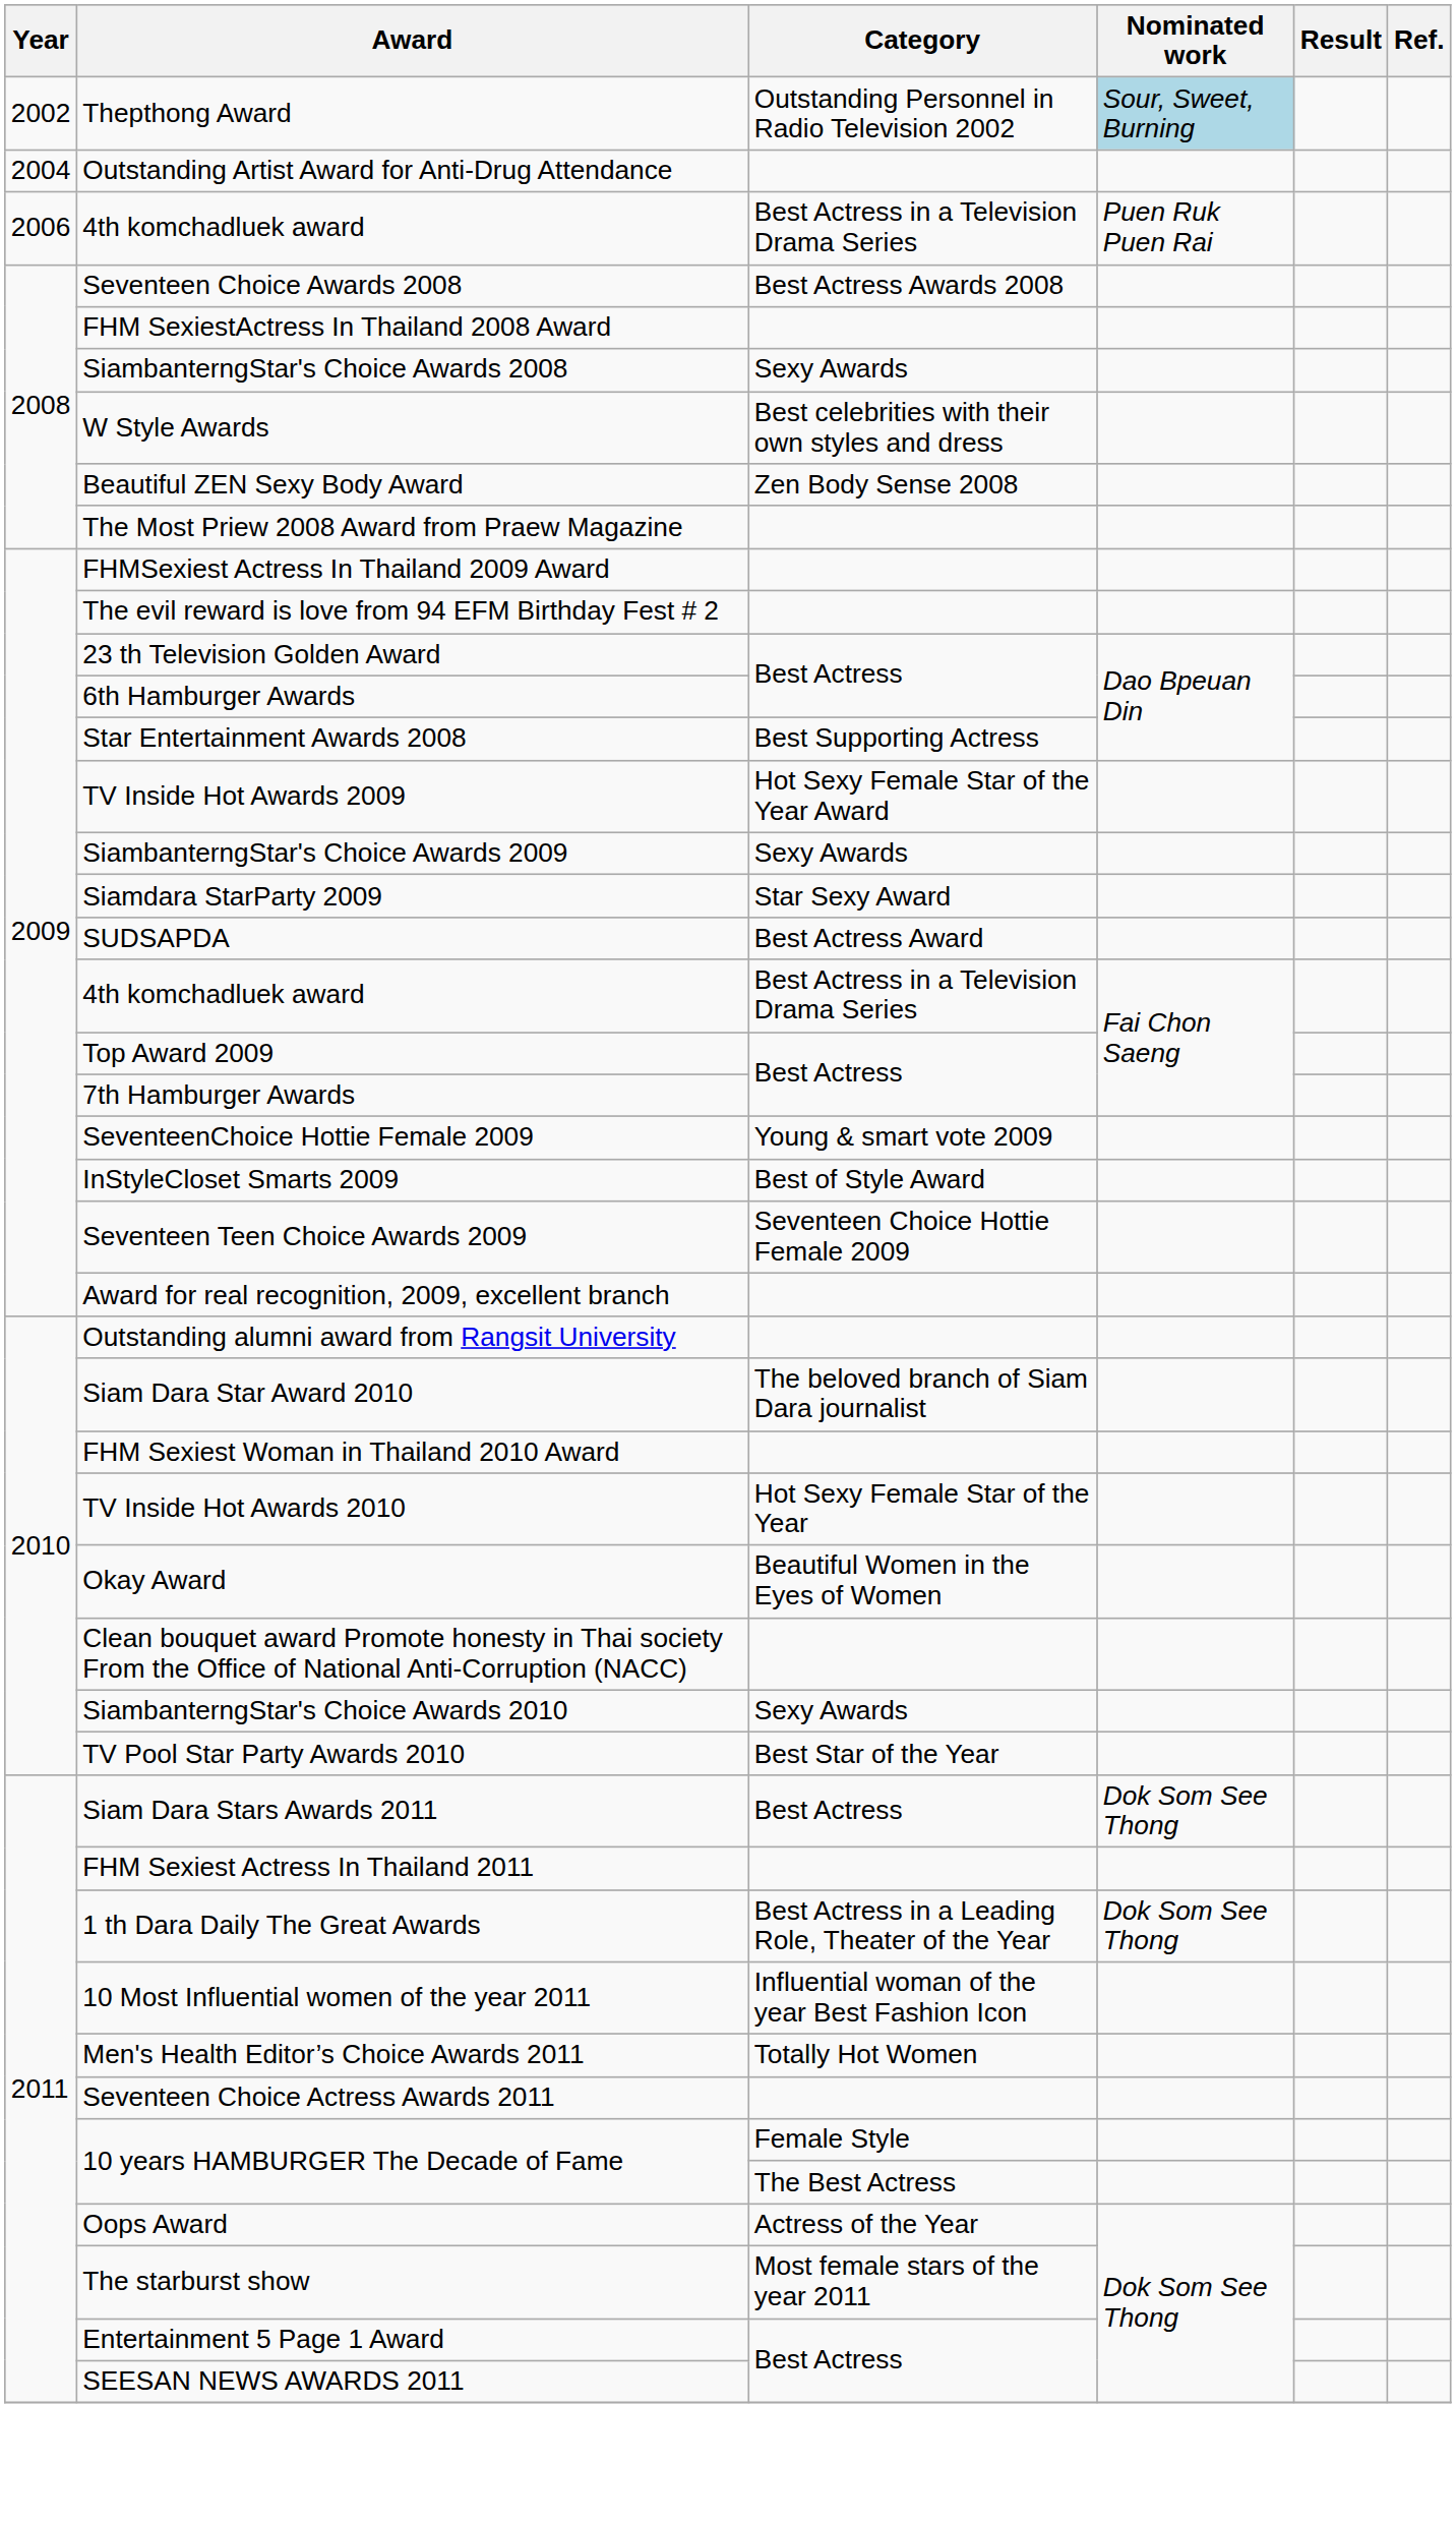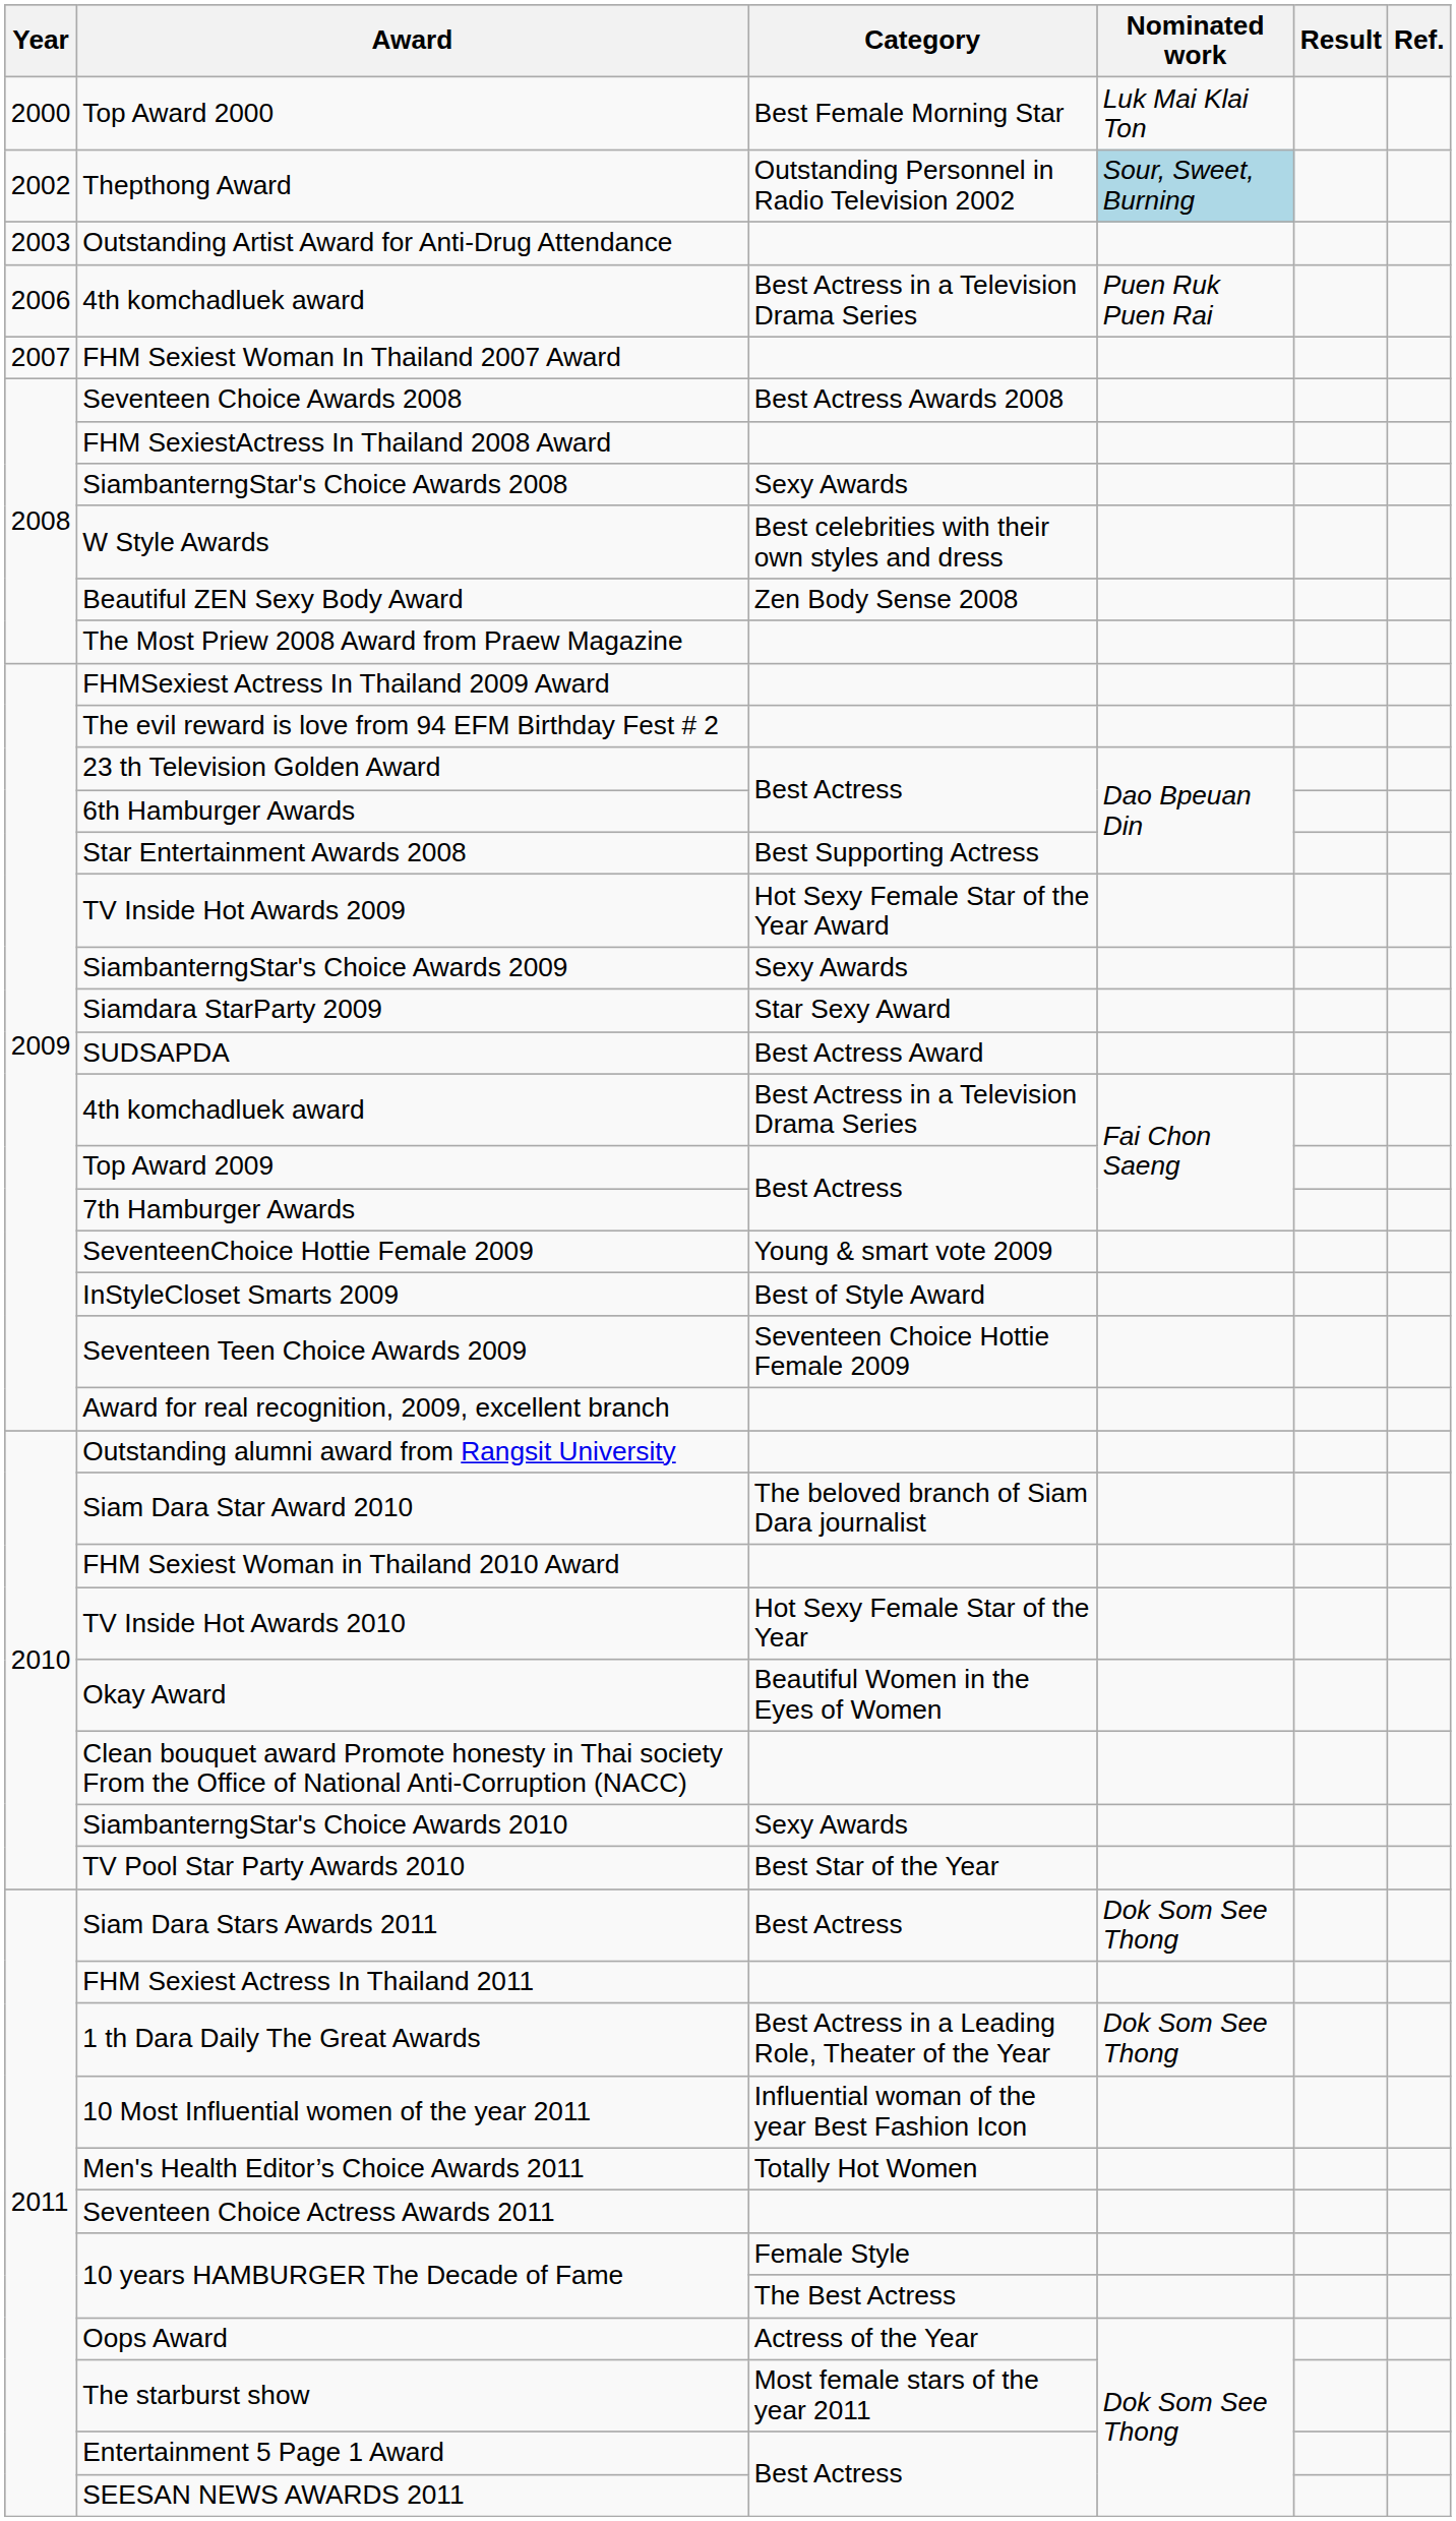+ row: 2000 | Top Award 2000 | Best Female Morning Star | Luk Mai Klai Ton
Outstanding Artist Award for Anti-Drug Attendance | Year: 2004 -> 2003
+ row: 2007 | FHM Sexiest Woman In Thailand 2007 Award
